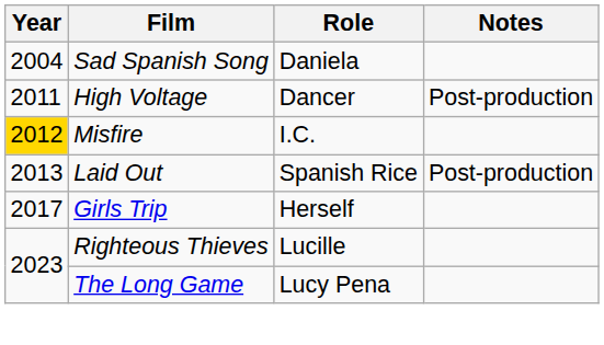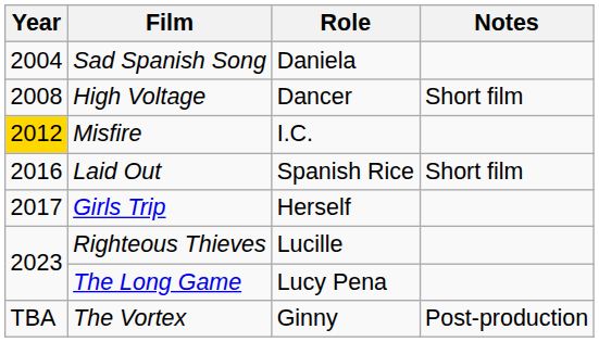High Voltage | Year: 2011 -> 2008
High Voltage | Notes: Post-production -> Short film
Laid Out | Year: 2013 -> 2016
Laid Out | Notes: Post-production -> Short film
+ row: TBA | The Vortex | Ginny | Post-production
